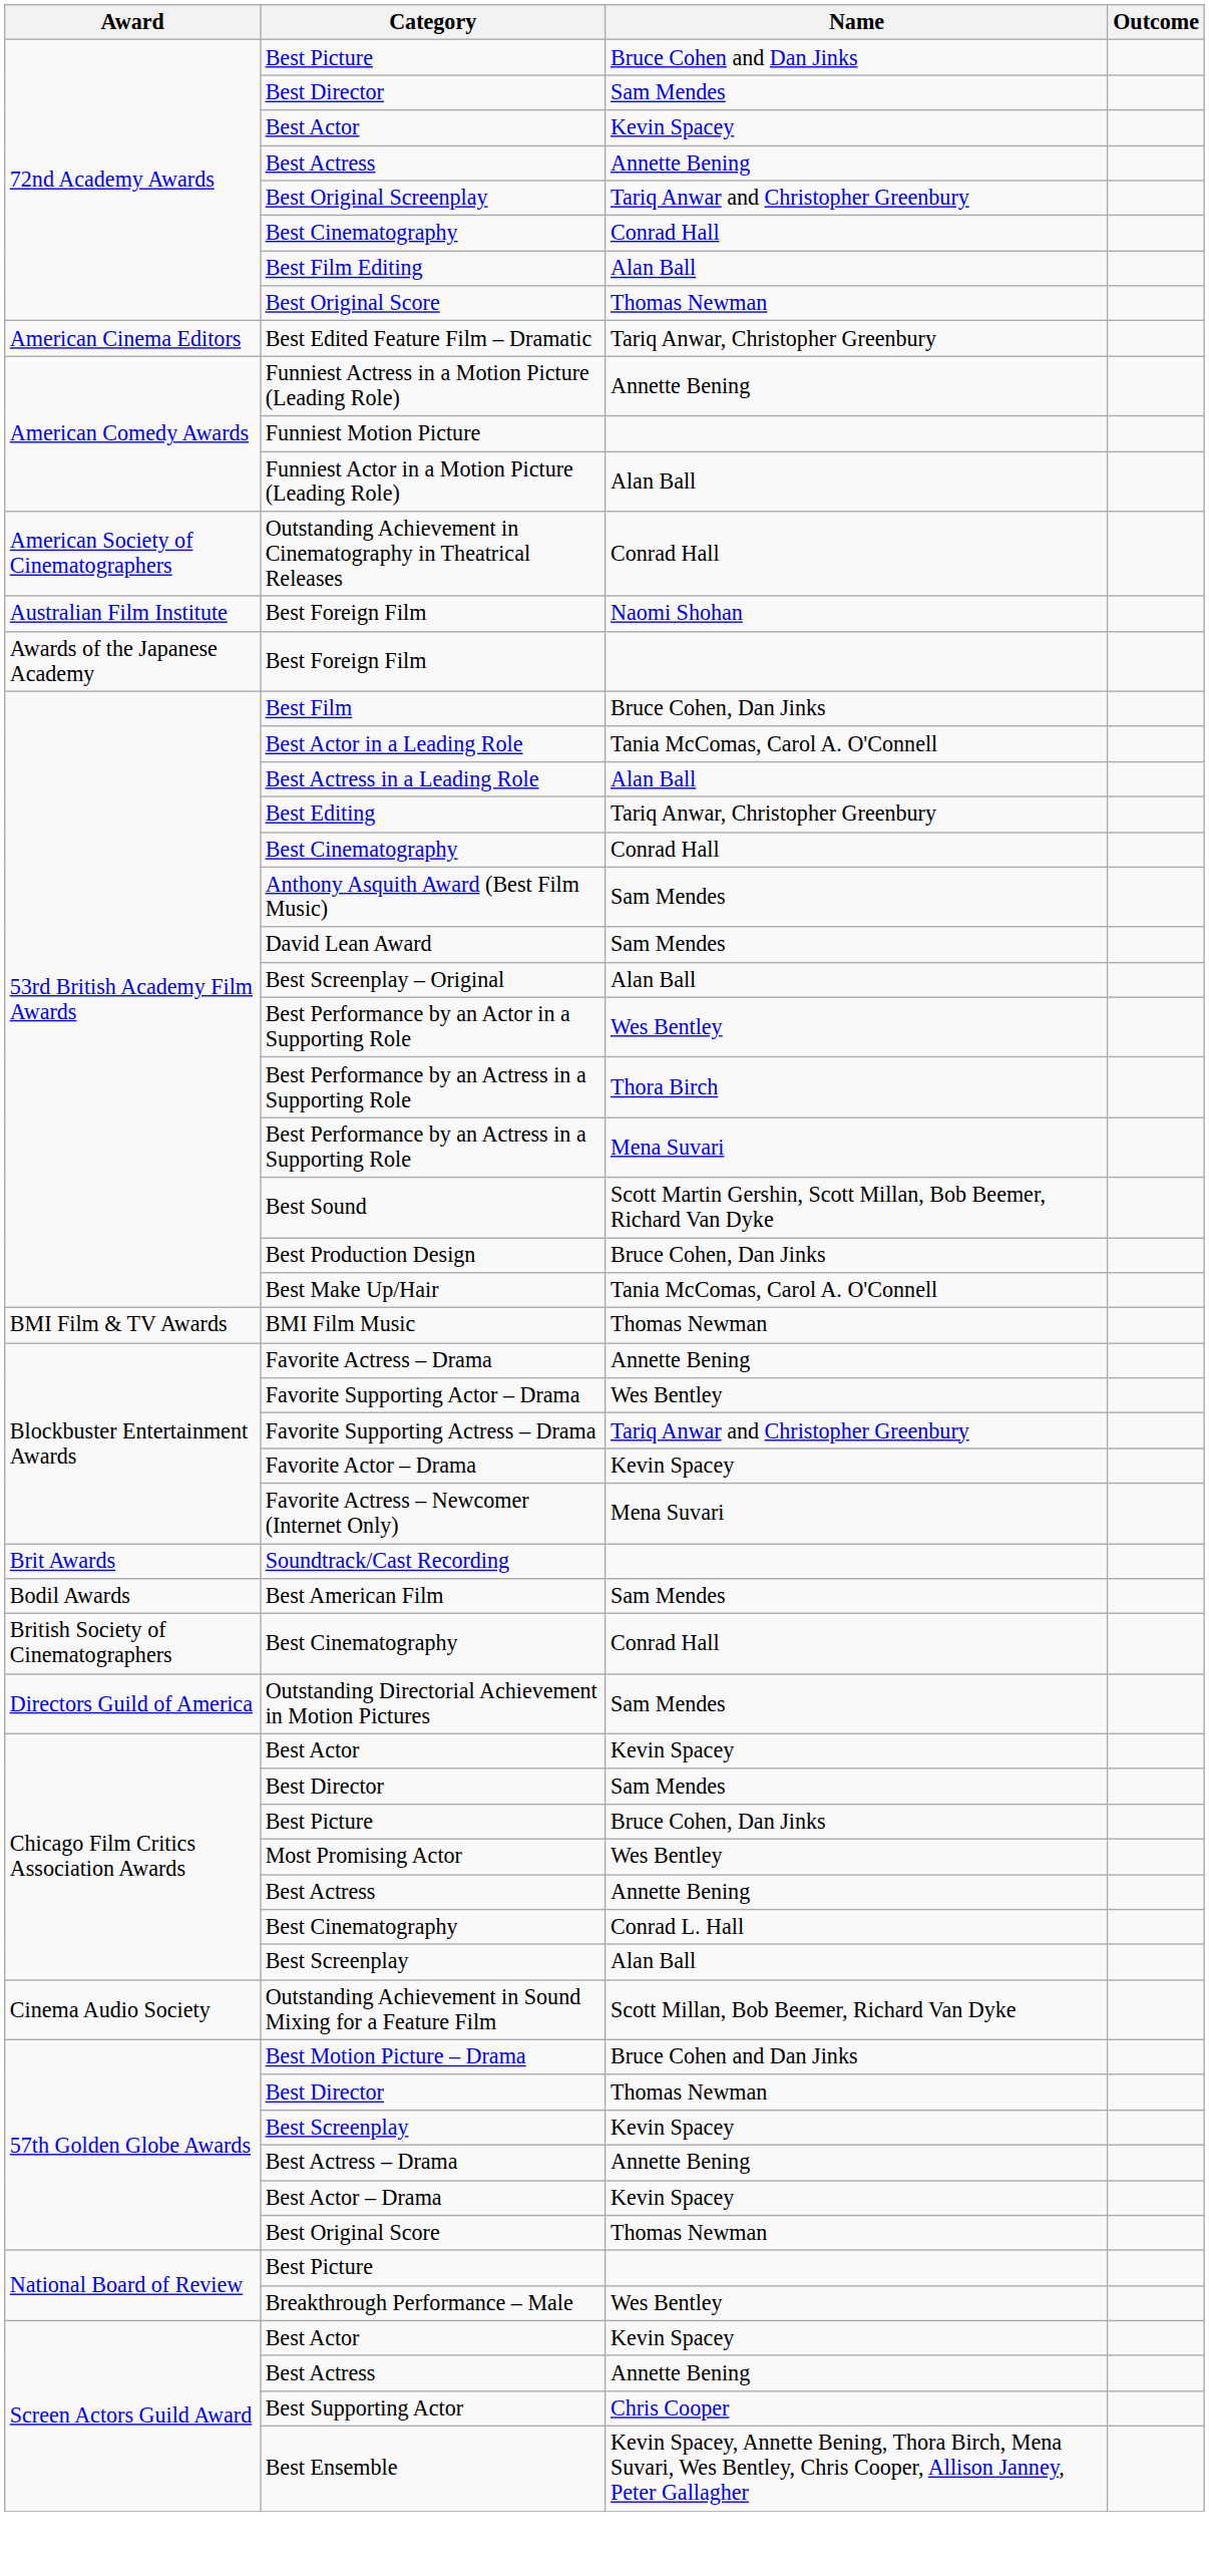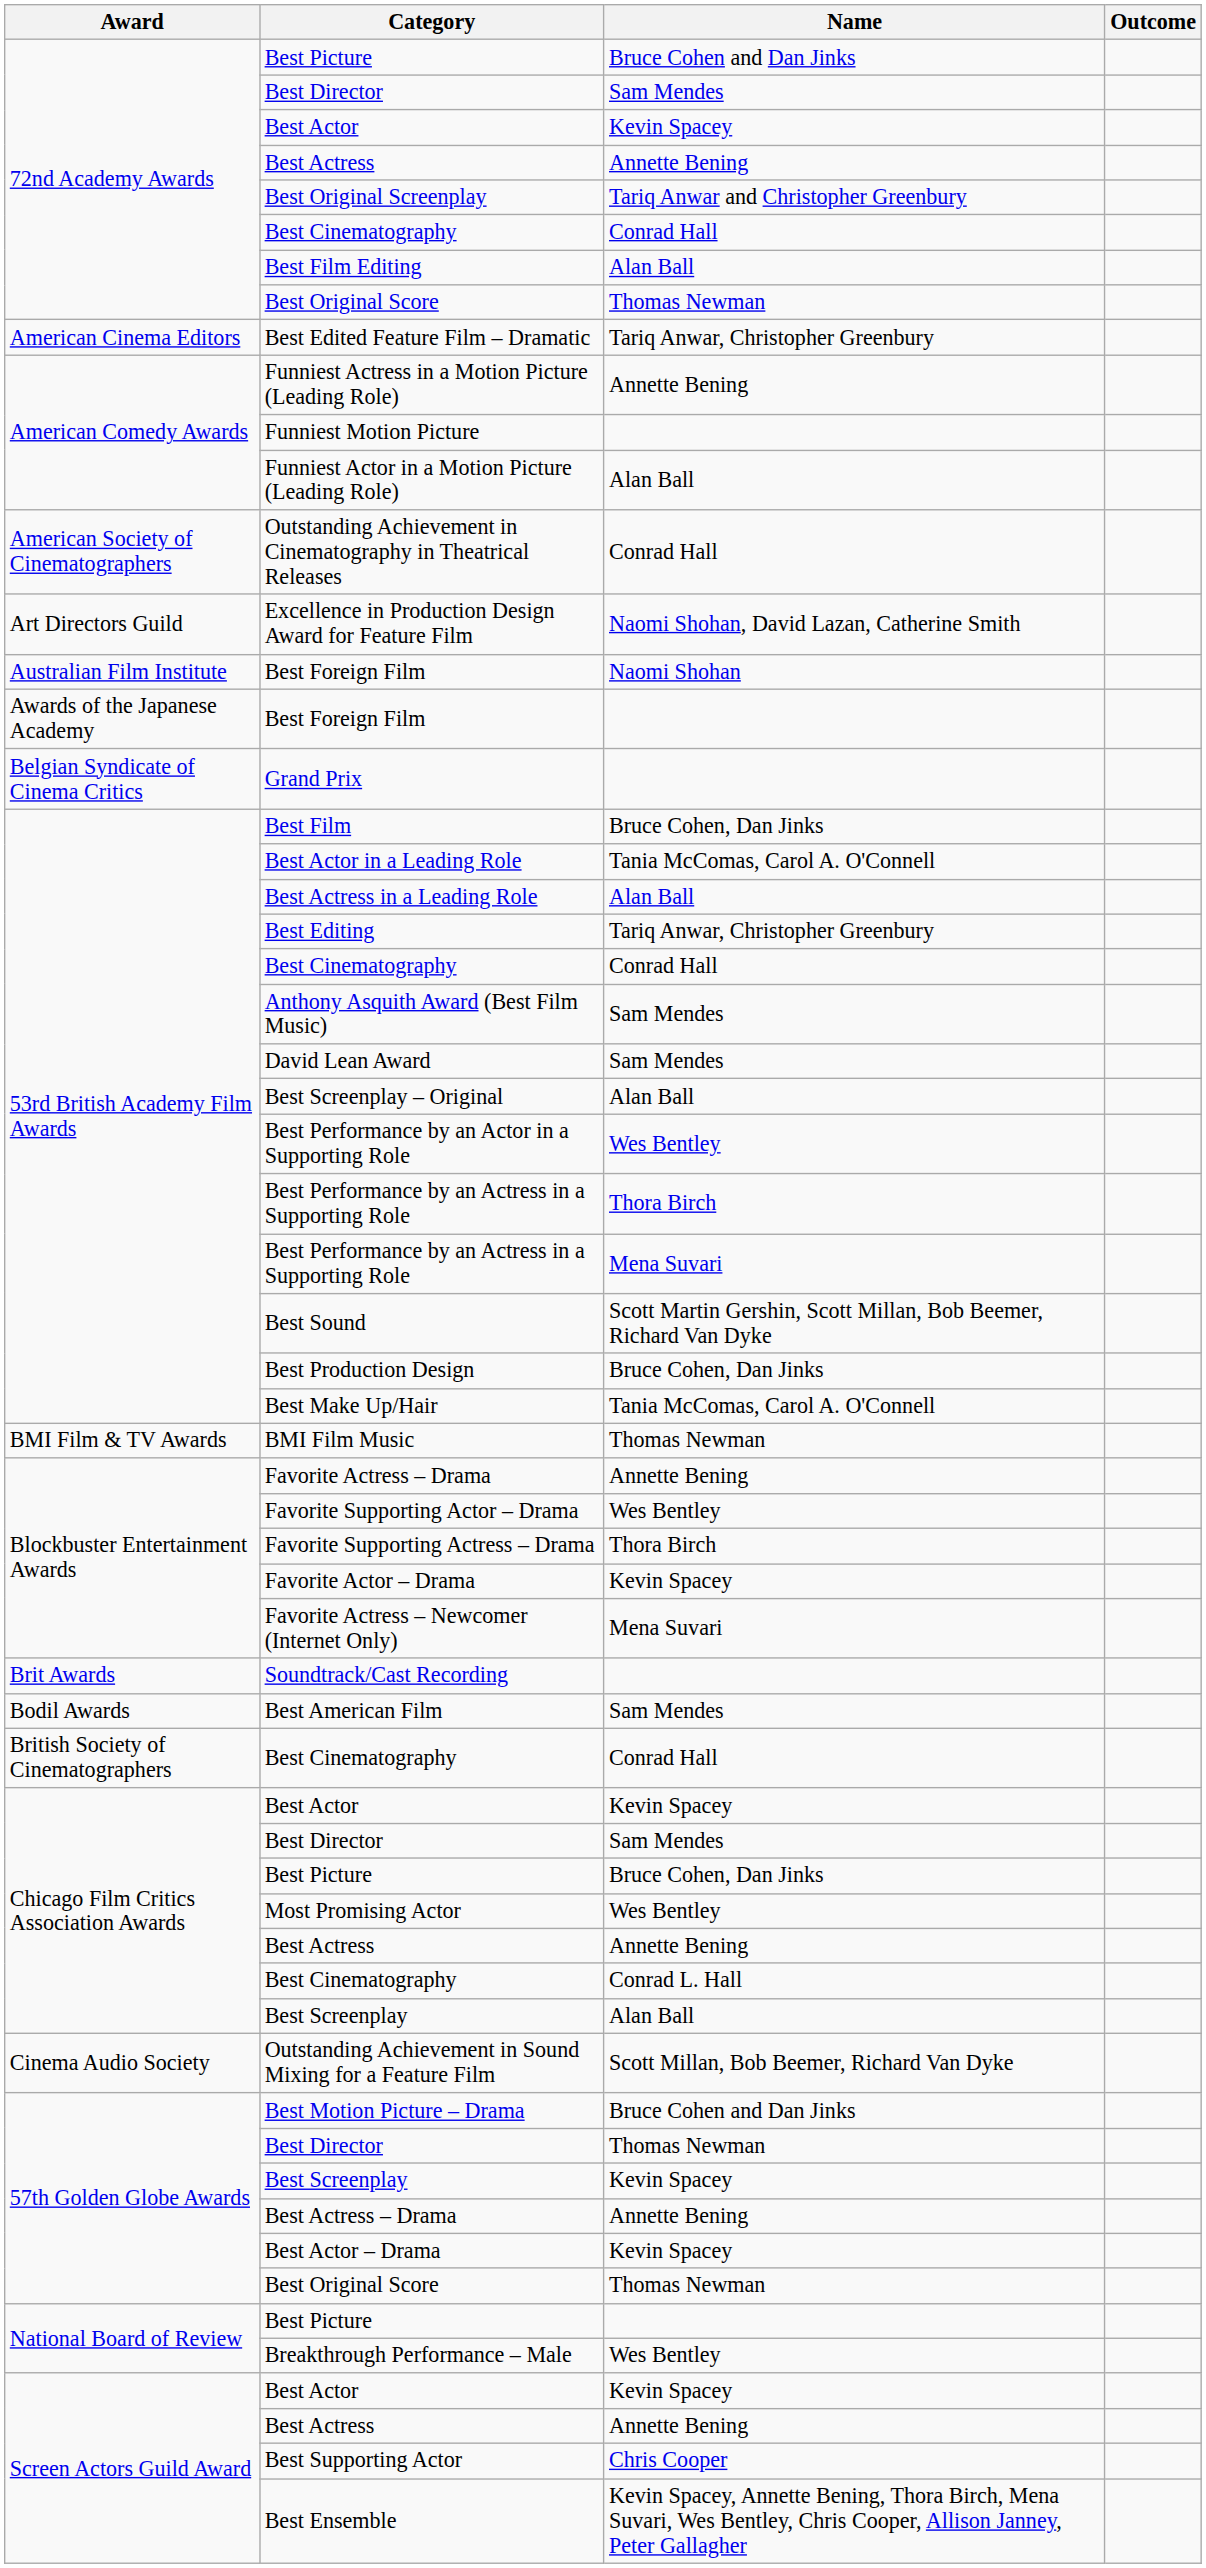+ row: Art Directors Guild | Excellence in Production Design Award for Feature Film | Naomi Shohan, David Lazan, Catherine Smith
+ row: Belgian Syndicate of Cinema Critics | Grand Prix
Favorite Supporting Actress – Drama | Name: Tariq Anwar and Christopher Greenbury -> Thora Birch
- row: Directors Guild of America | Outstanding Directorial Achievement in Motion Pictures | Sam Mendes
